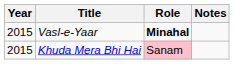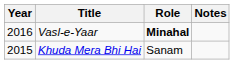Vasl-e-Yaar | Year: 2015 -> 2016
Khuda Mera Bhi Hai | Role: pink background -> no background
